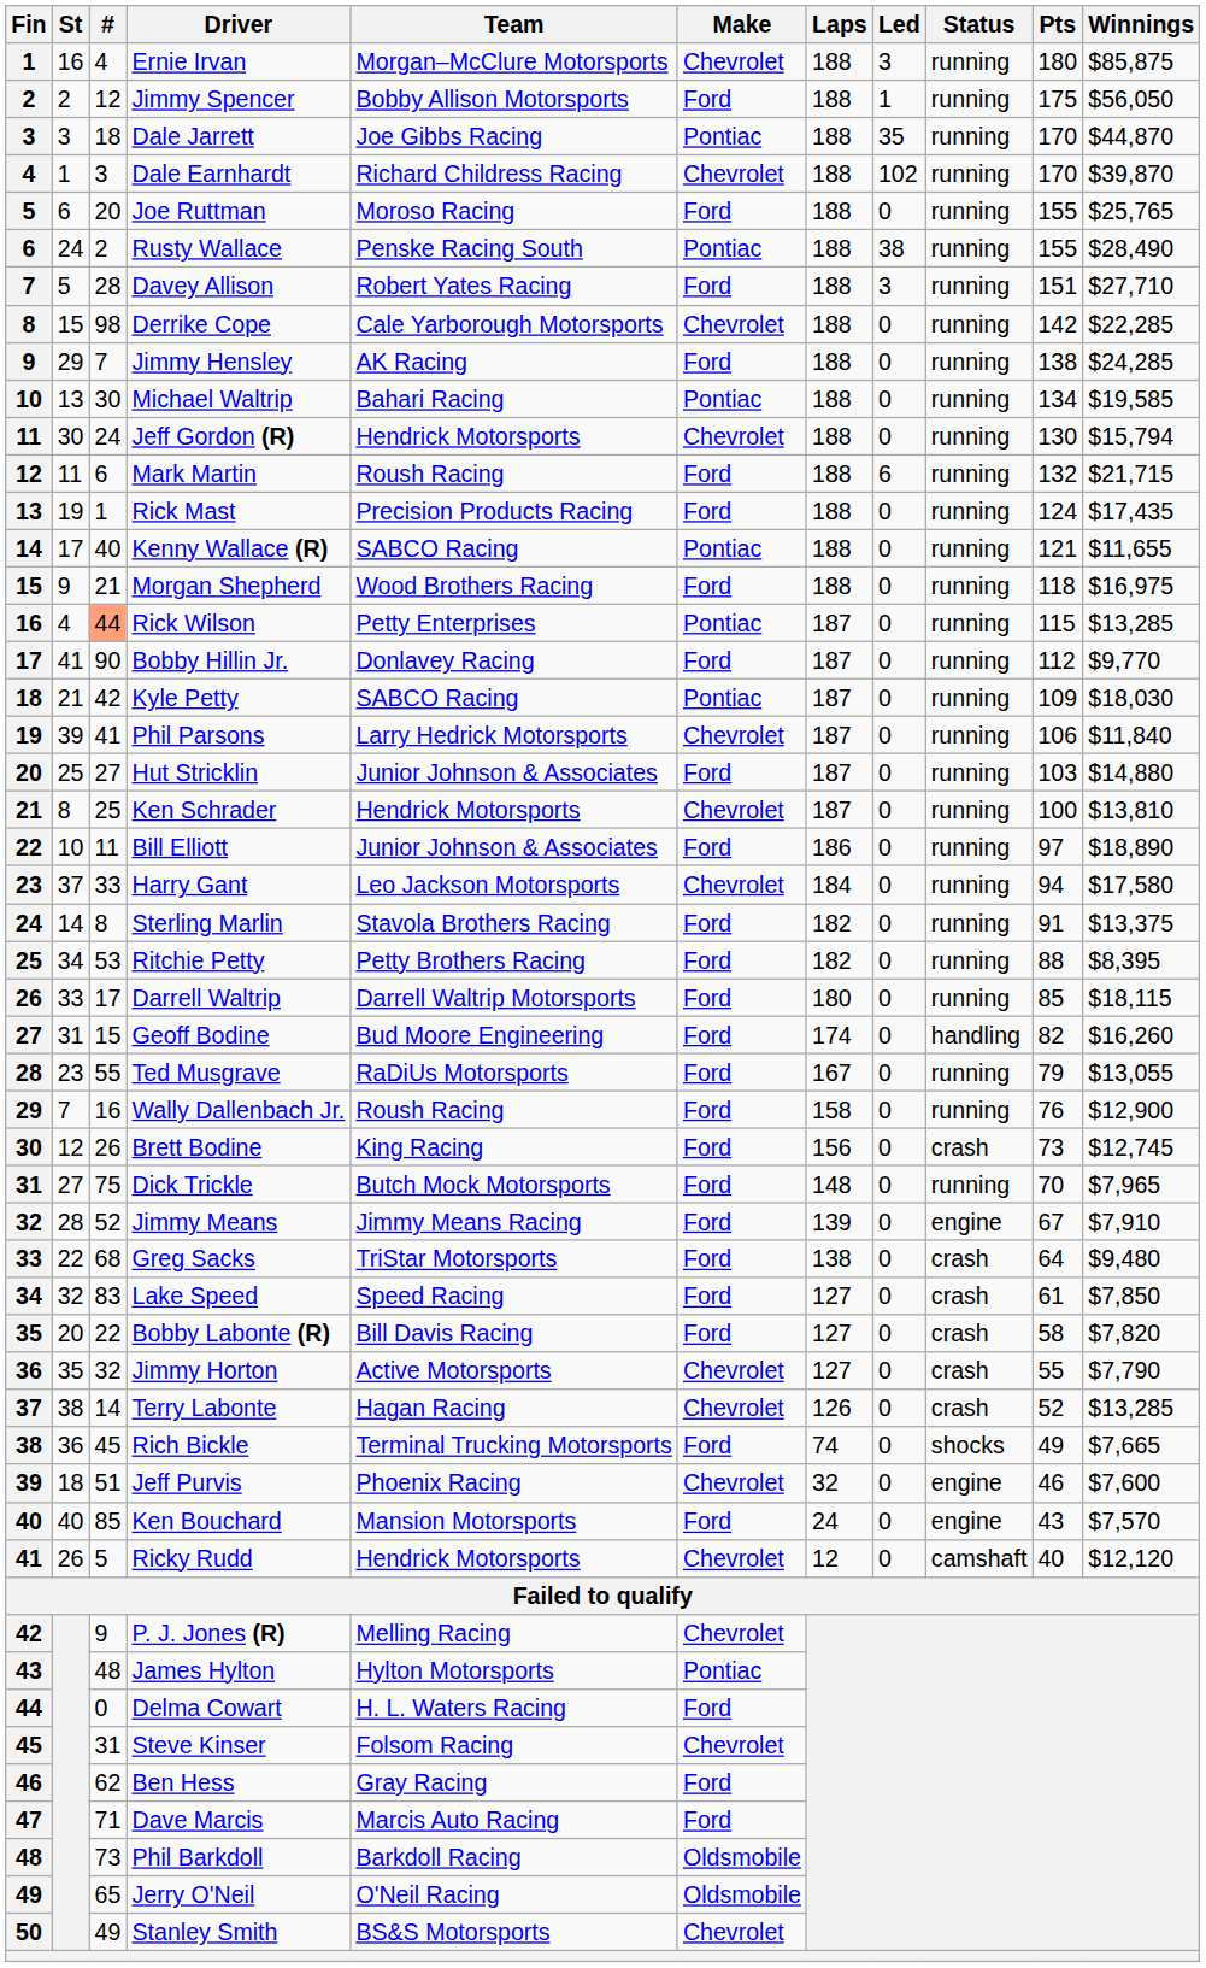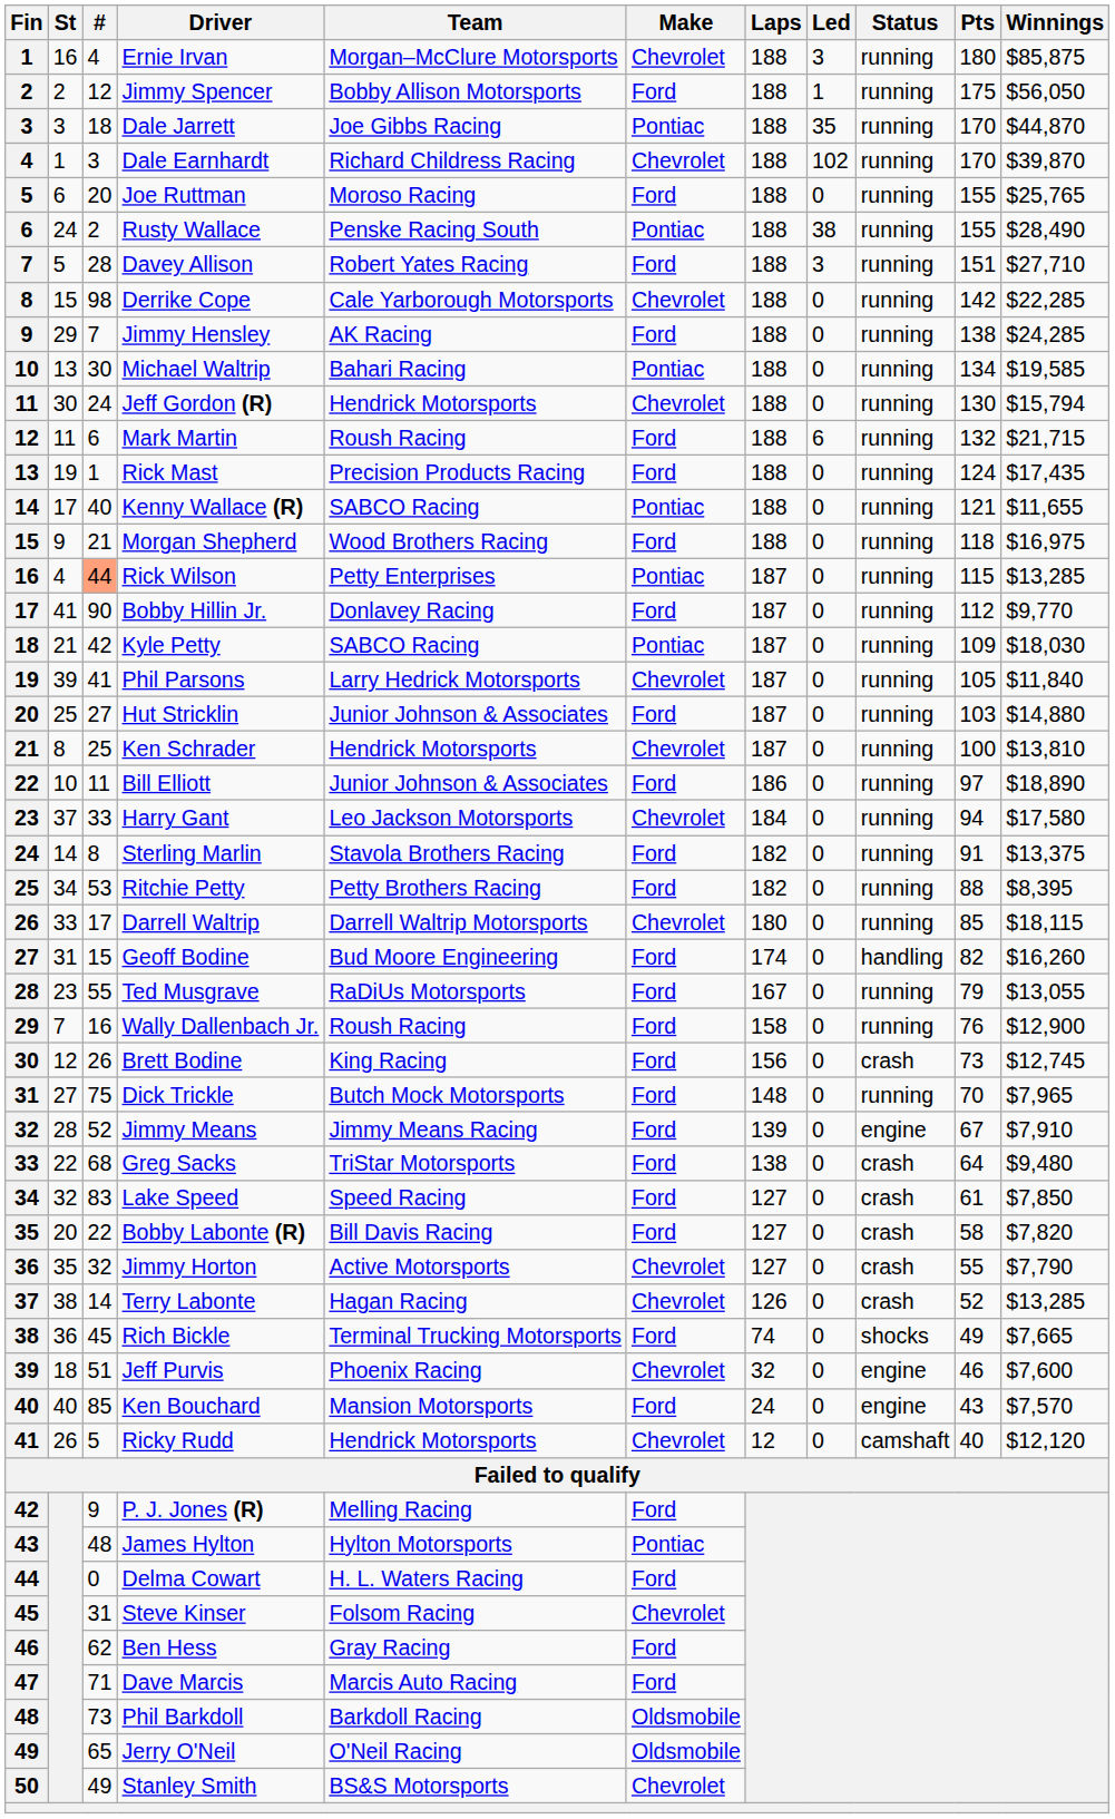Phil Parsons | Pts: 106 -> 105
Darrell Waltrip | Make: Ford -> Chevrolet
P. J. Jones (R) | Make: Chevrolet -> Ford
